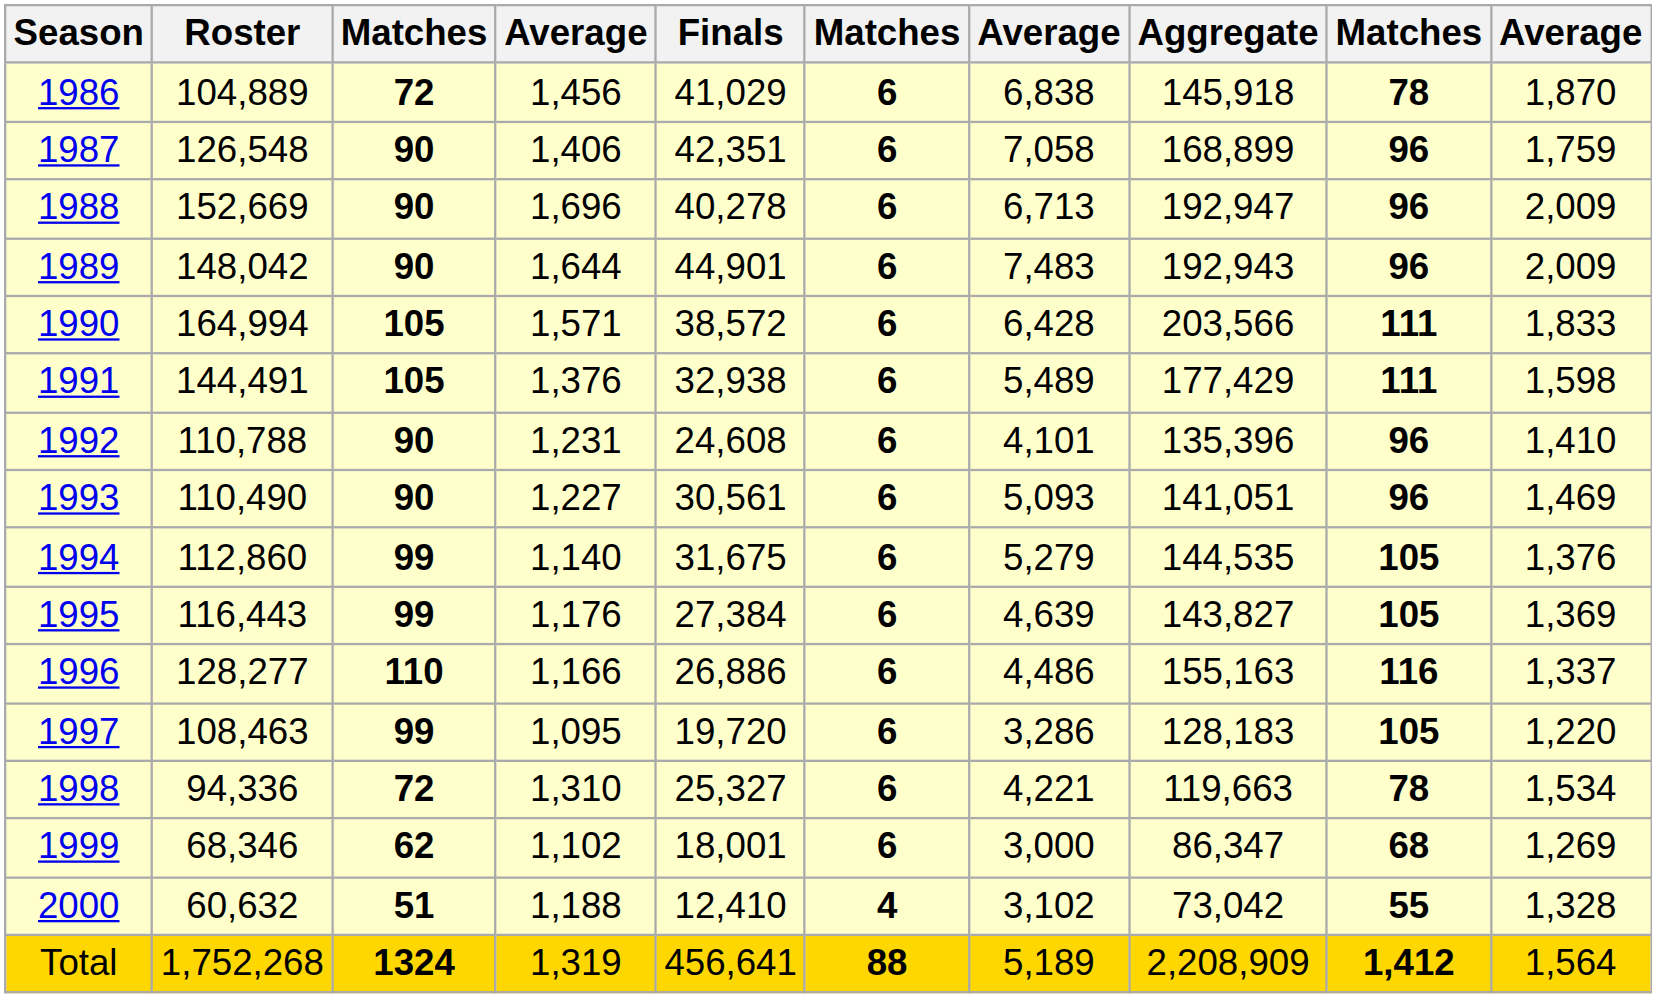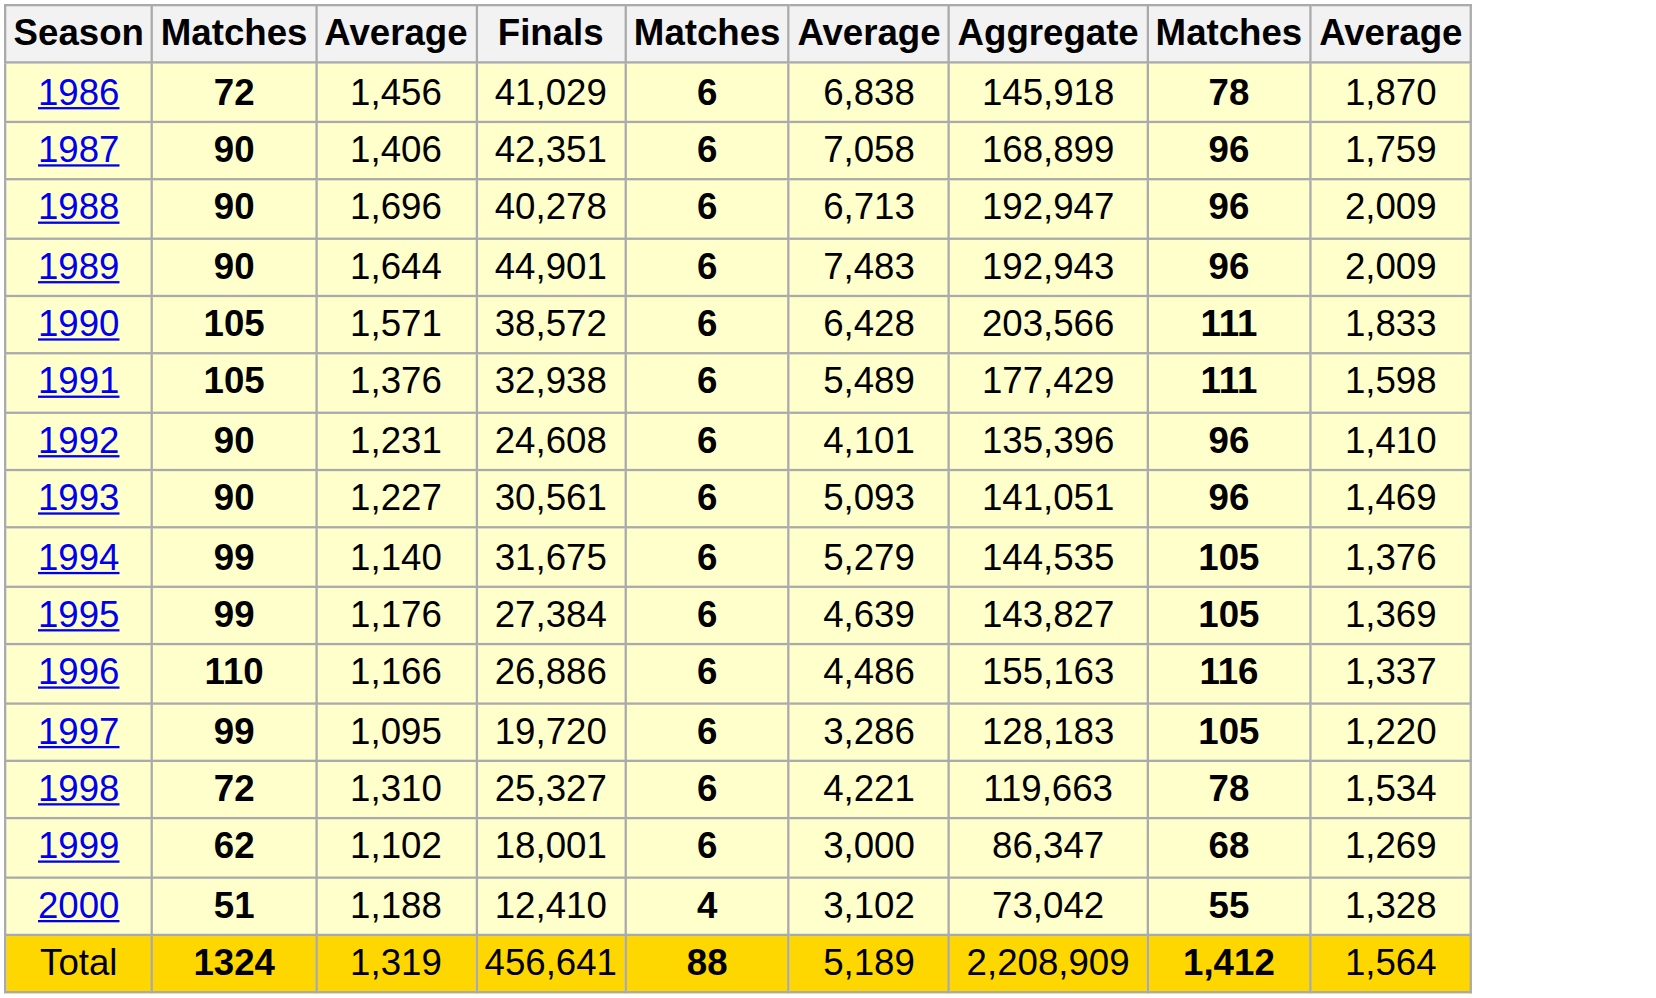- column: Roster | 104,889 | 126,548 | 152,669 | 148,042 | 164,994 | 144,491 | 110,788 | 110,490 | 112,860 | 116,443 | 128,277 | 108,463 | 94,336 | 68,346 | 60,632 | 1,752,268
